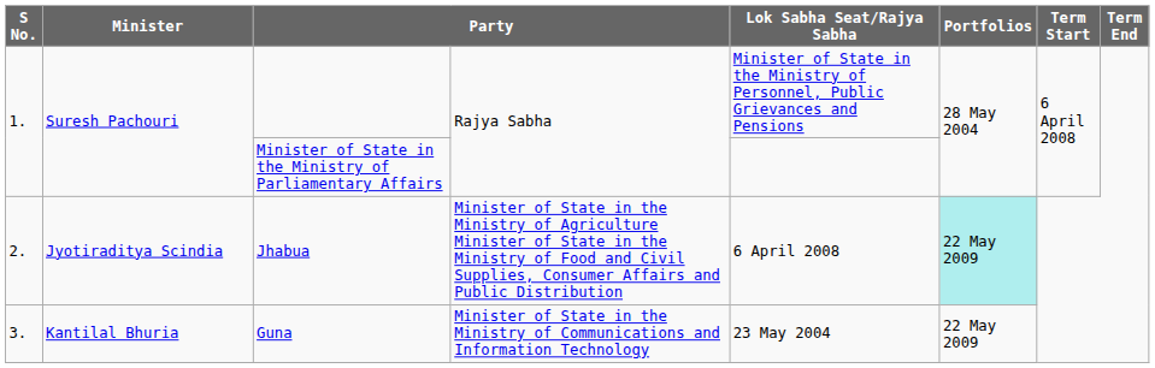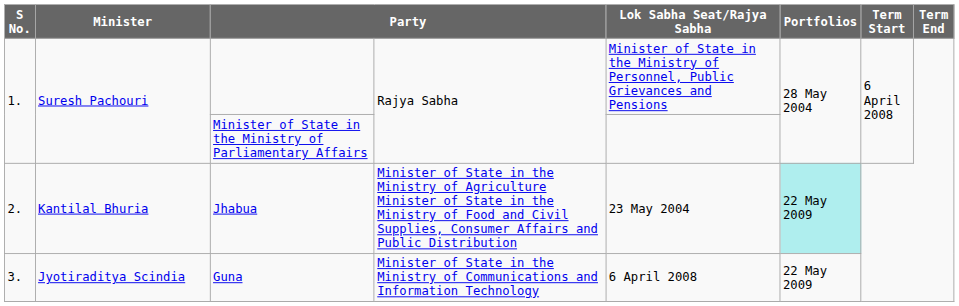Jhabua | Minister: Jyotiraditya Scindia -> Kantilal Bhuria
Jhabua | Lok Sabha Seat/Rajya Sabha: 6 April 2008 -> 23 May 2004
Guna | Minister: Kantilal Bhuria -> Jyotiraditya Scindia
Guna | Lok Sabha Seat/Rajya Sabha: 23 May 2004 -> 6 April 2008
